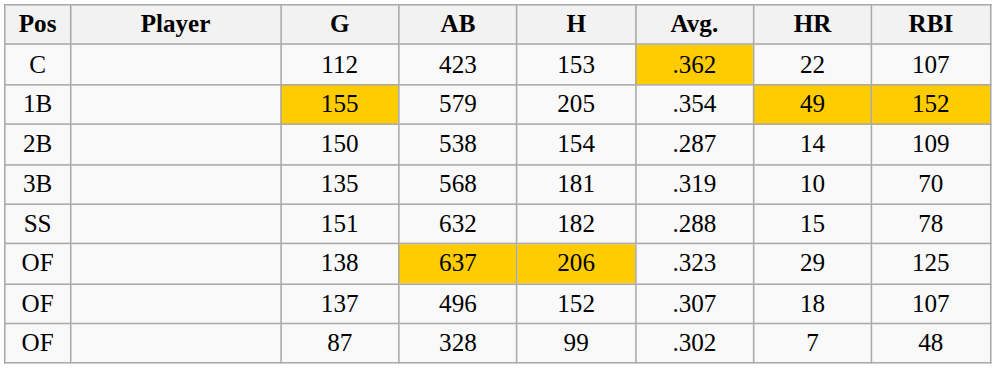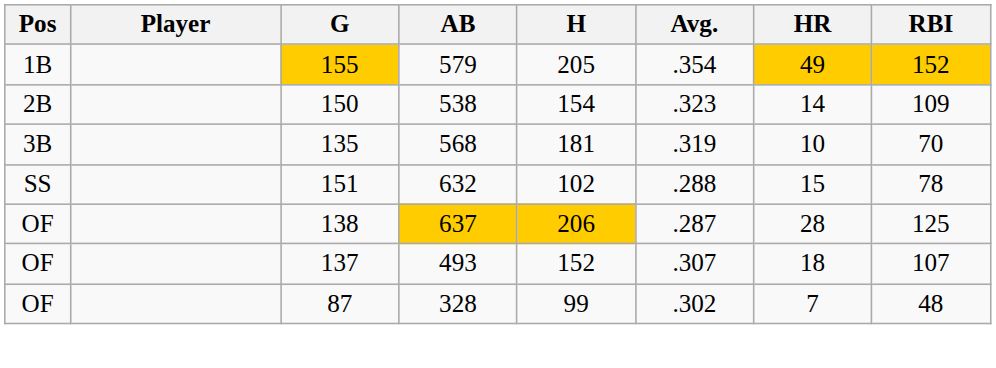- row: C | 112 | 423 | 153 | .362 | 22 | 107
150 | Avg.: .287 -> .323
151 | H: 182 -> 102
138 | Avg.: .323 -> .287
138 | HR: 29 -> 28
137 | AB: 496 -> 493
